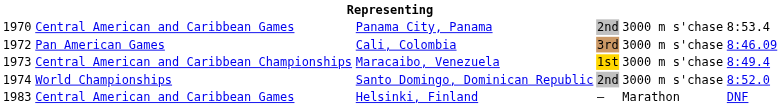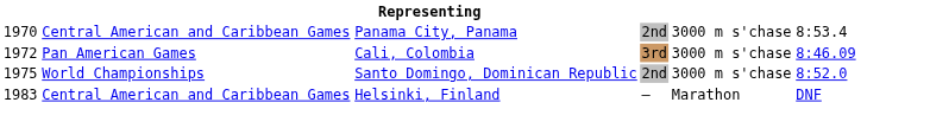- row: 1973 | Central American and Caribbean Championships | Maracaibo, Venezuela | 1st | 3000 m s'chase | 8:49.4
Santo Domingo, Dominican Republic | column 1: 1974 -> 1975
